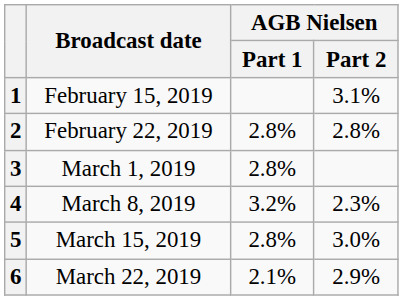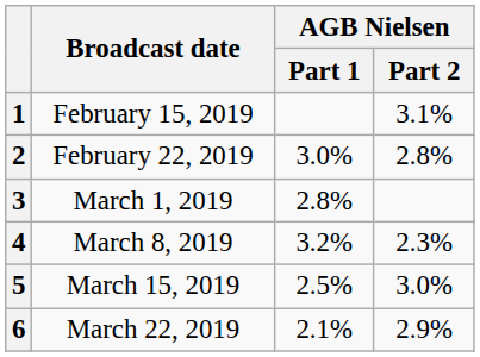2 | AGB Nielsen / Part 1: 2.8% -> 3.0%
5 | AGB Nielsen / Part 1: 2.8% -> 2.5%
